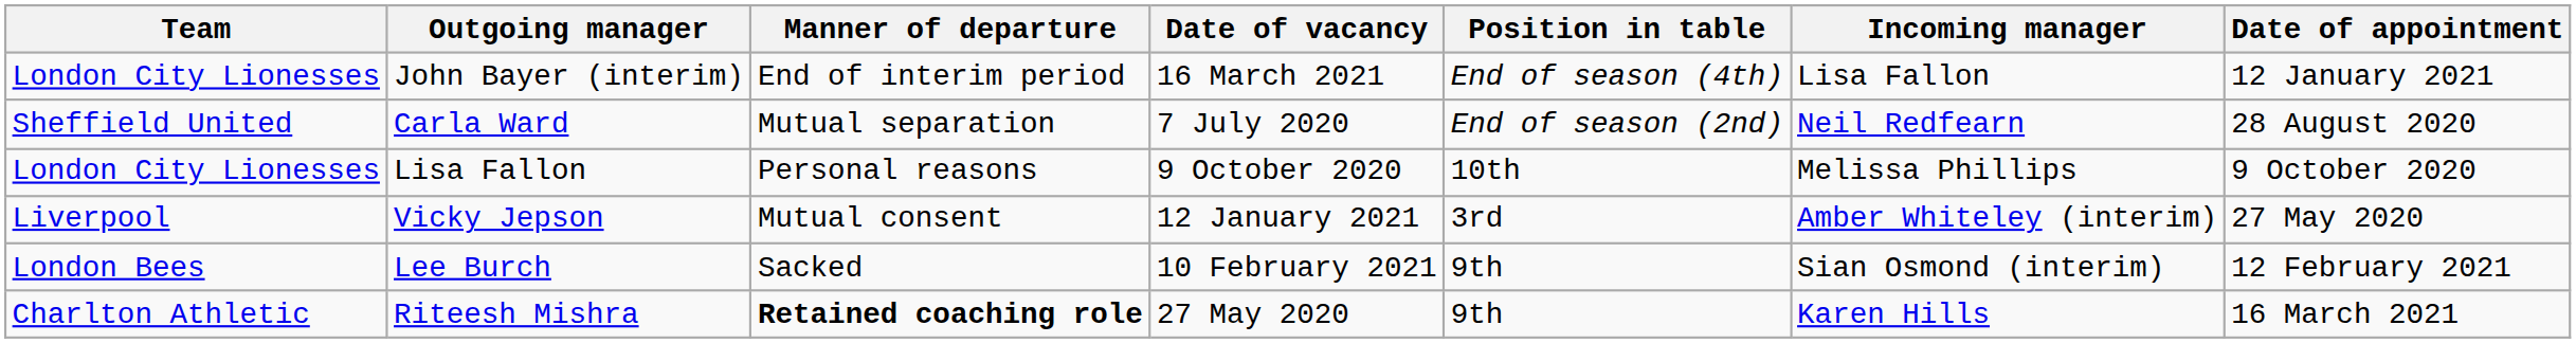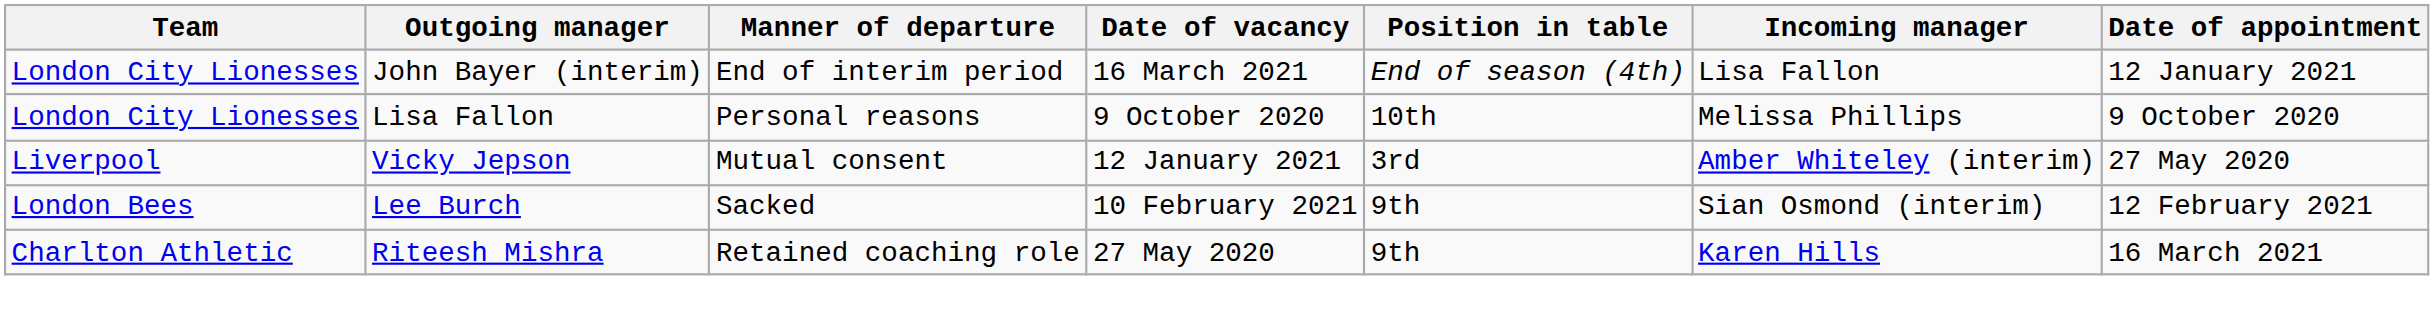- row: Sheffield United | Carla Ward | Mutual separation | 7 July 2020 | End of season (2nd) | Neil Redfearn | 28 August 2020
Riteesh Mishra | Manner of departure: bold -> normal
